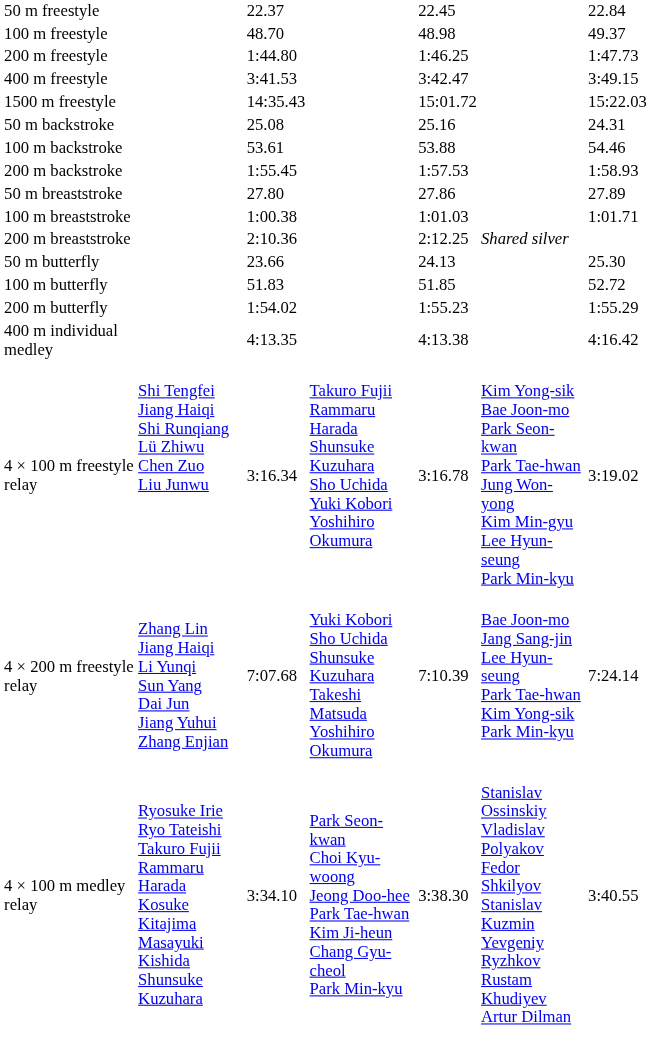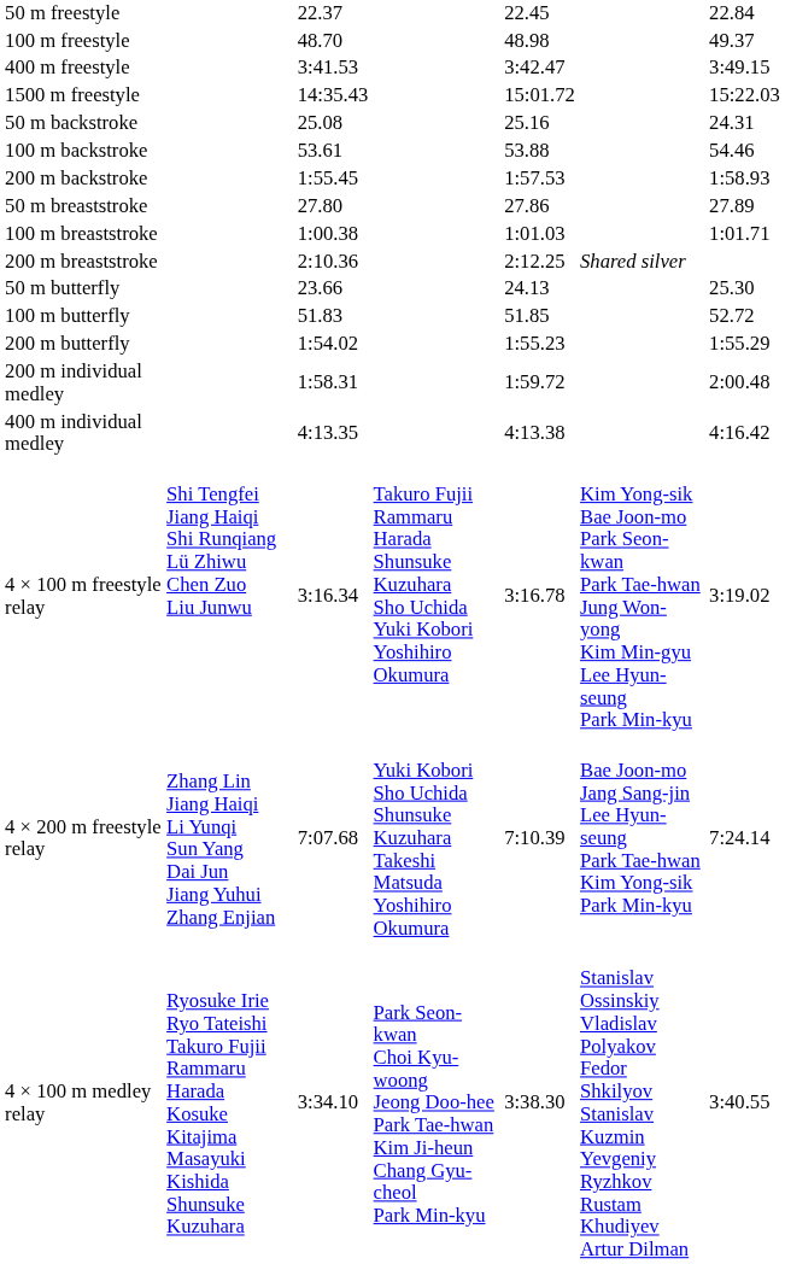- row: 200 m freestyle | 1:44.80 | 1:46.25 | 1:47.73
+ row: 200 m individual medley | 1:58.31 | 1:59.72 | 2:00.48
